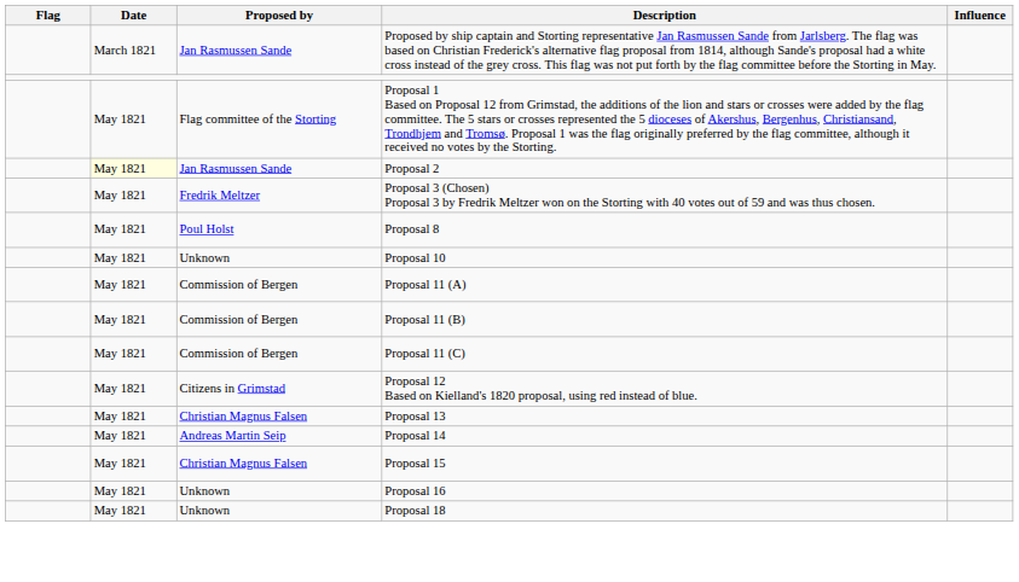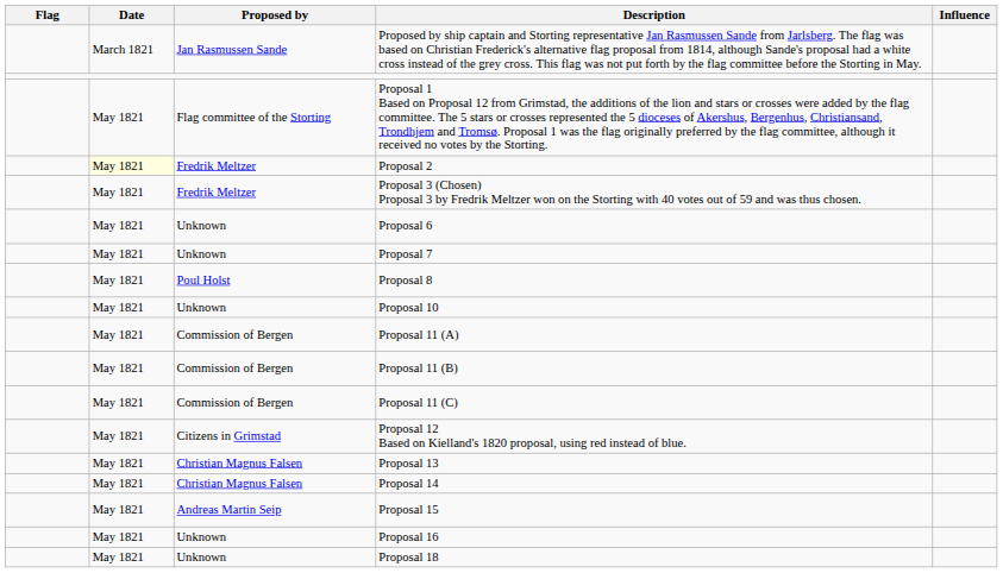Proposal 2 | Proposed by: Jan Rasmussen Sande -> Fredrik Meltzer
+ row: May 1821 | Unknown | Proposal 6
+ row: May 1821 | Unknown | Proposal 7
Proposal 14 | Proposed by: Andreas Martin Seip -> Christian Magnus Falsen
Proposal 15 | Proposed by: Christian Magnus Falsen -> Andreas Martin Seip
